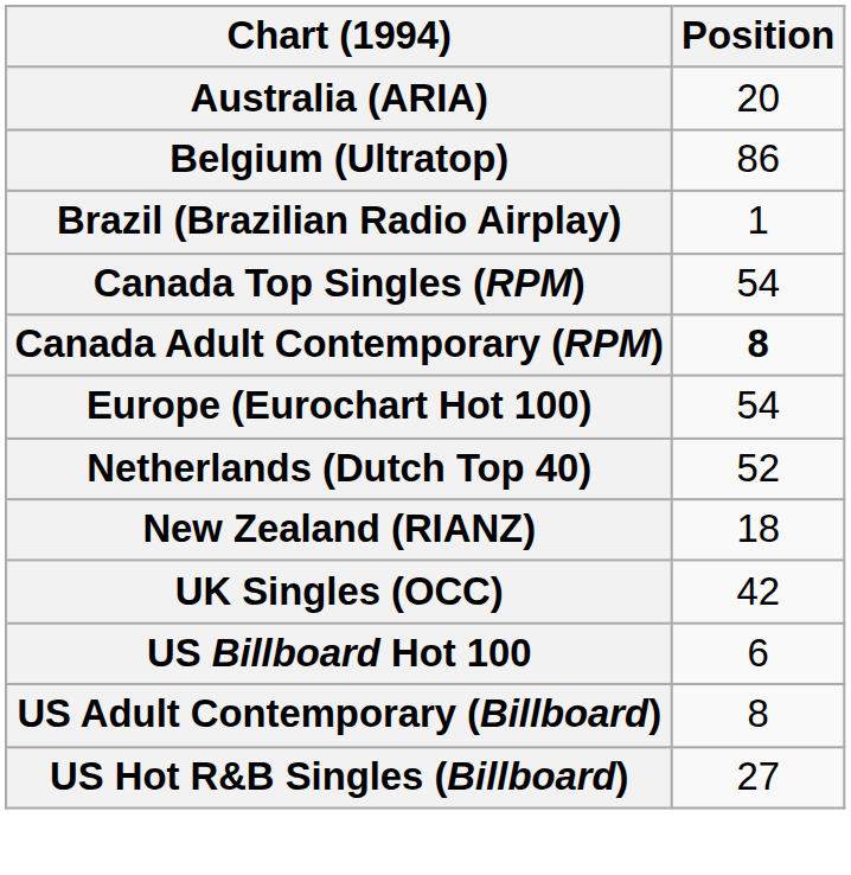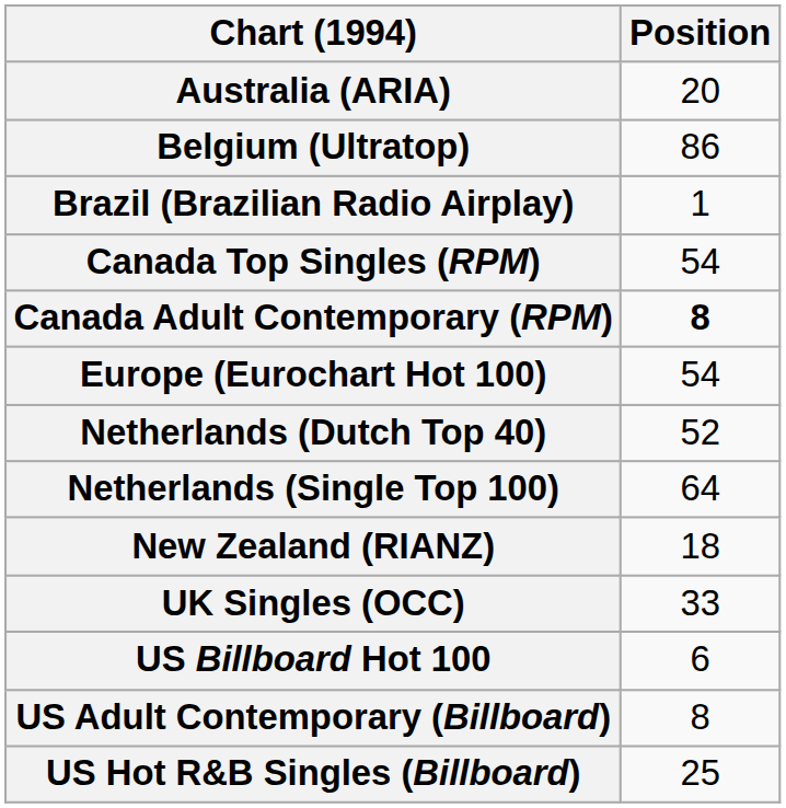+ row: Netherlands (Single Top 100) | 64
UK Singles (OCC) | Position: 42 -> 33
US Hot R&B Singles (Billboard) | Position: 27 -> 25
